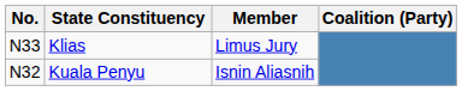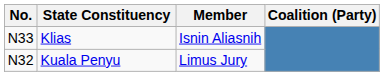Klias | Member: Limus Jury -> Isnin Aliasnih
Kuala Penyu | Member: Isnin Aliasnih -> Limus Jury
